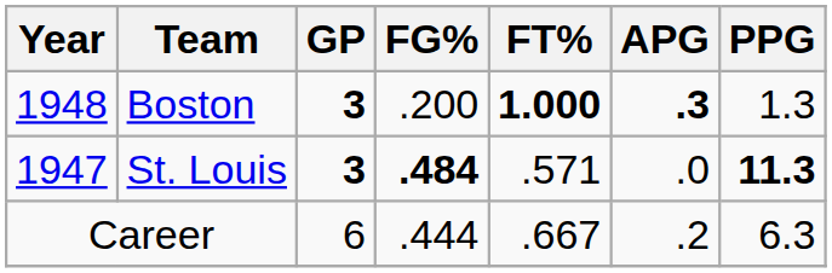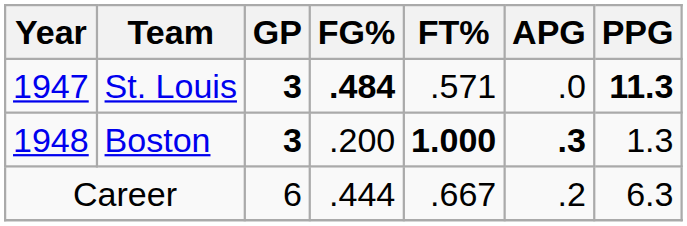rows swapped: St. Louis <-> Boston
